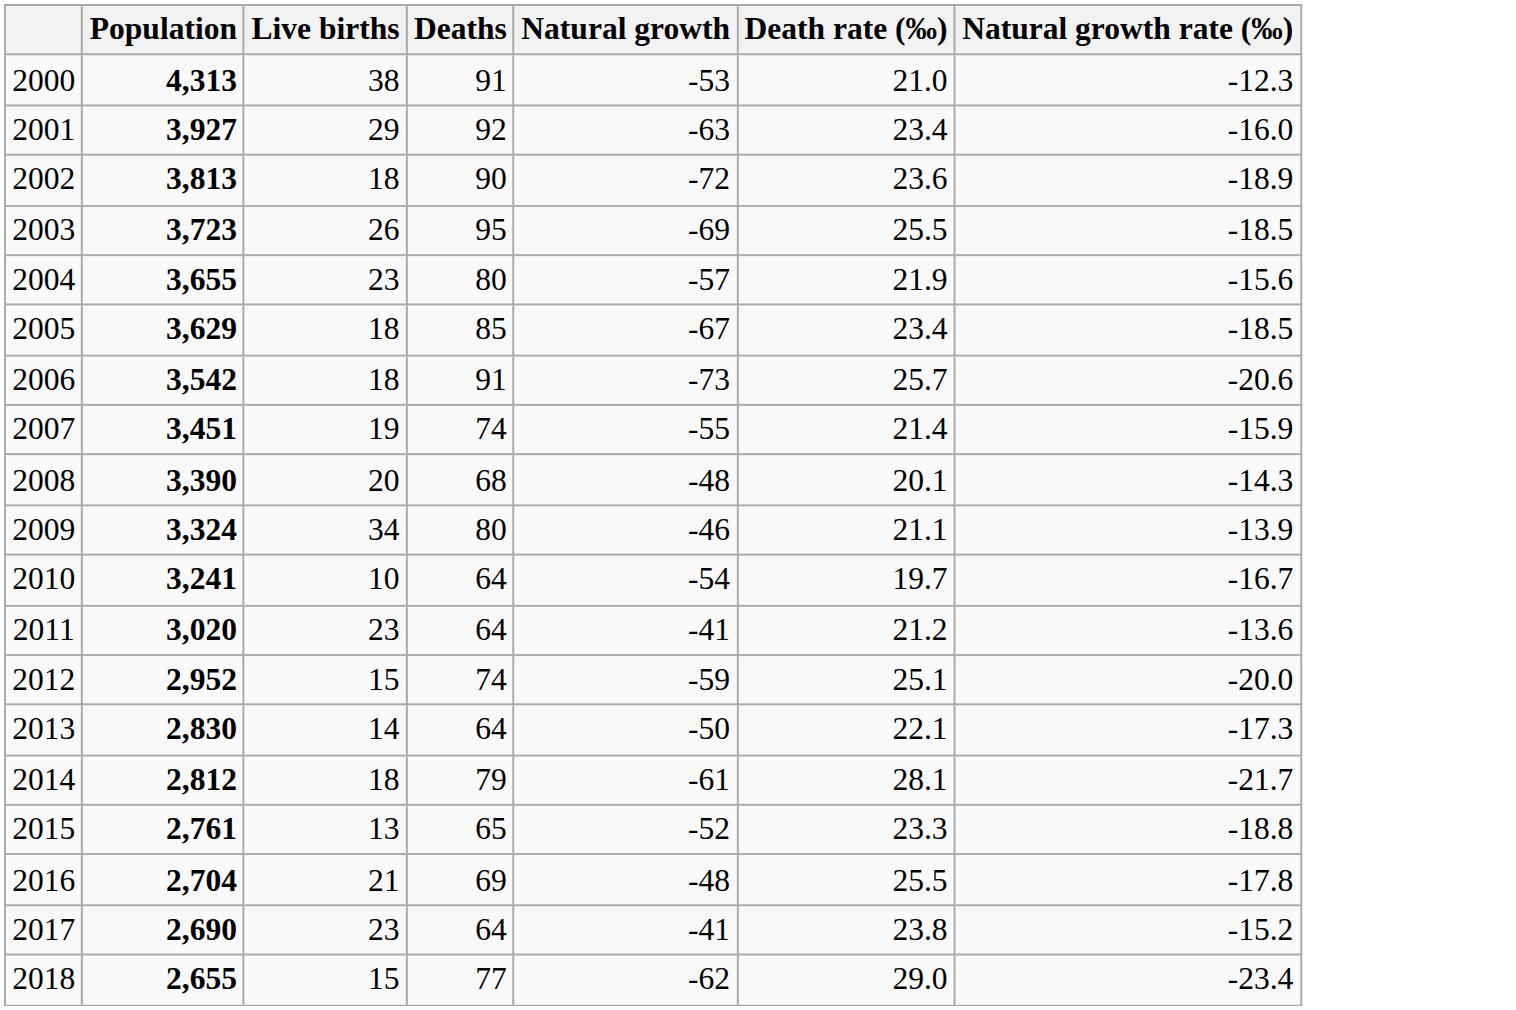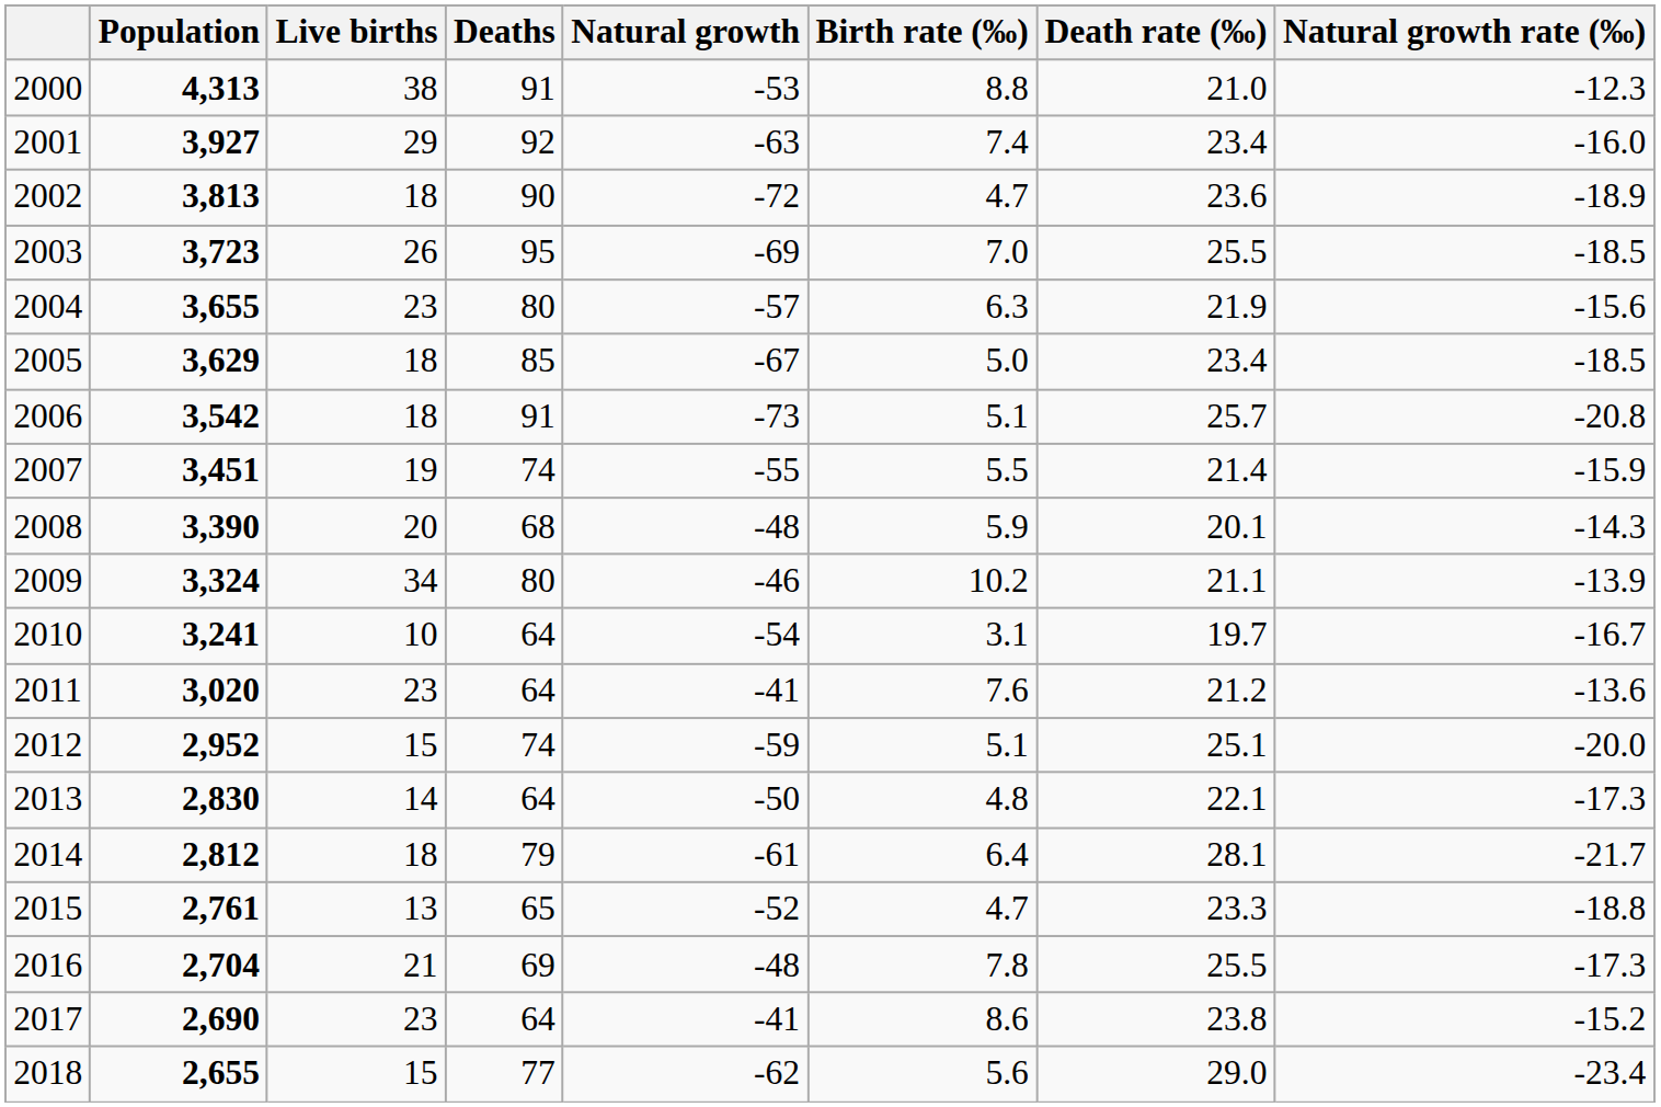+ column: Birth rate (‰) | 8.8 | 7.4 | 4.7 | 7.0 | 6.3 | 5.0 | 5.1 | 5.5 | 5.9 | 10.2 | 3.1 | 7.6 | 5.1 | 4.8 | 6.4 | 4.7 | 7.8 | 8.6 | 5.6
2006 | Natural growth rate (‰): -20.6 -> -20.8
2016 | Natural growth rate (‰): -17.8 -> -17.3
